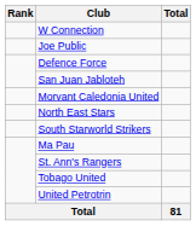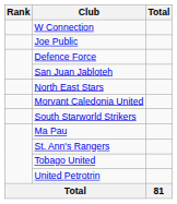rows swapped: Morvant Caledonia United <-> North East Stars
